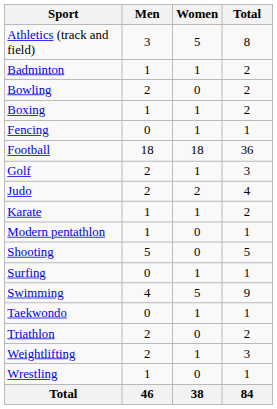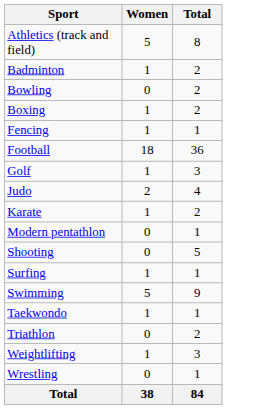- column: Men | 3 | 1 | 2 | 1 | 0 | 18 | 2 | 2 | 1 | 1 | 5 | 0 | 4 | 0 | 2 | 2 | 1 | 46
